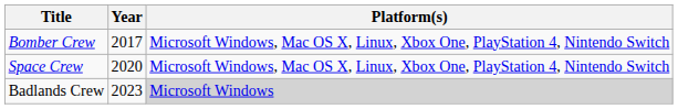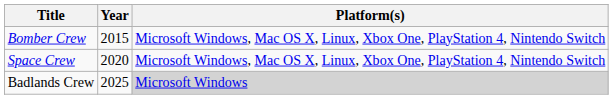Bomber Crew | Year: 2017 -> 2015
Badlands Crew | Year: 2023 -> 2025
